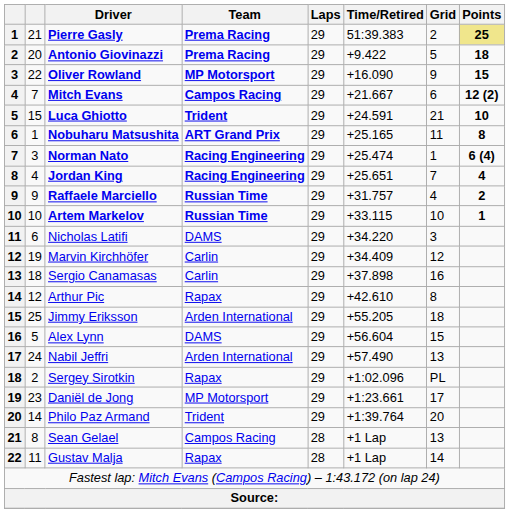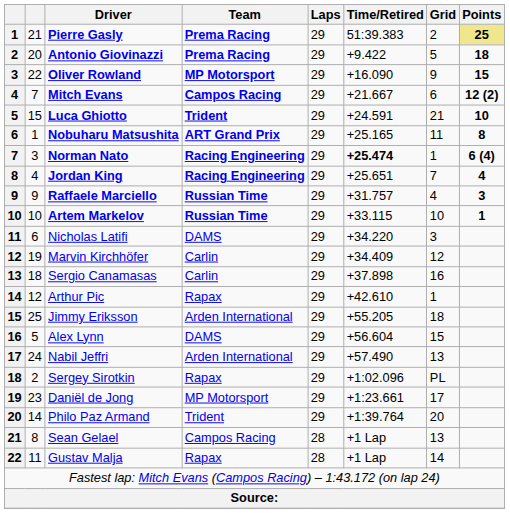Norman Nato | Time/Retired: normal -> bold
Raffaele Marciello | Points: 2 -> 3
Arthur Pic | Grid: 8 -> 1
